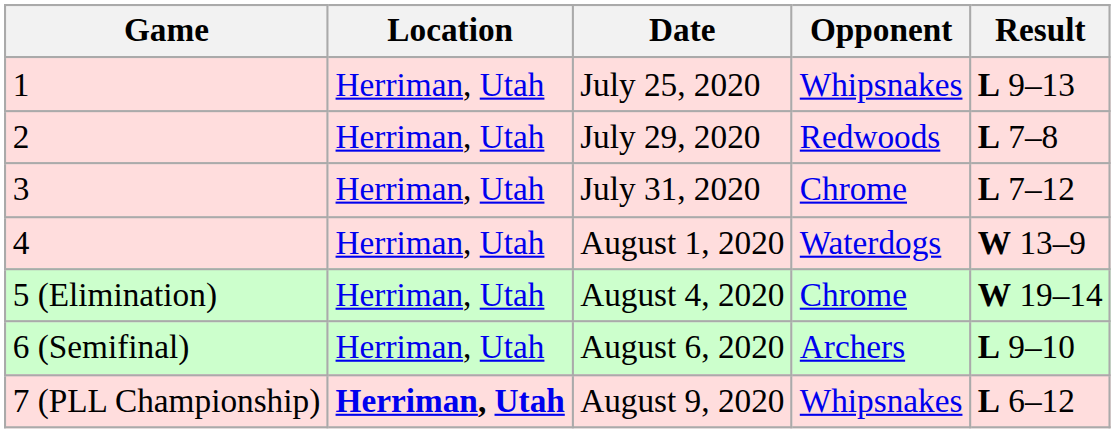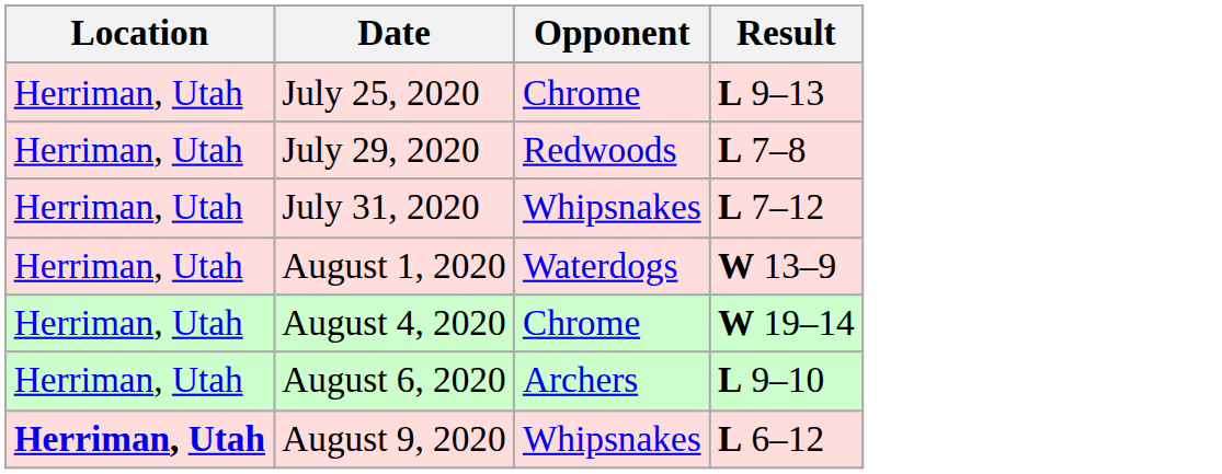- column: Game | 1 | 2 | 3 | 4 | 5 (Elimination) | 6 (Semifinal) | 7 (PLL Championship)
July 25, 2020 | Opponent: Whipsnakes -> Chrome
July 31, 2020 | Opponent: Chrome -> Whipsnakes
